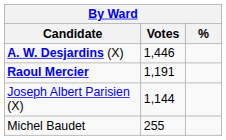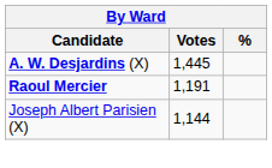A. W. Desjardins (X) | Votes: 1,446 -> 1,445
- row: Michel Baudet | 255
